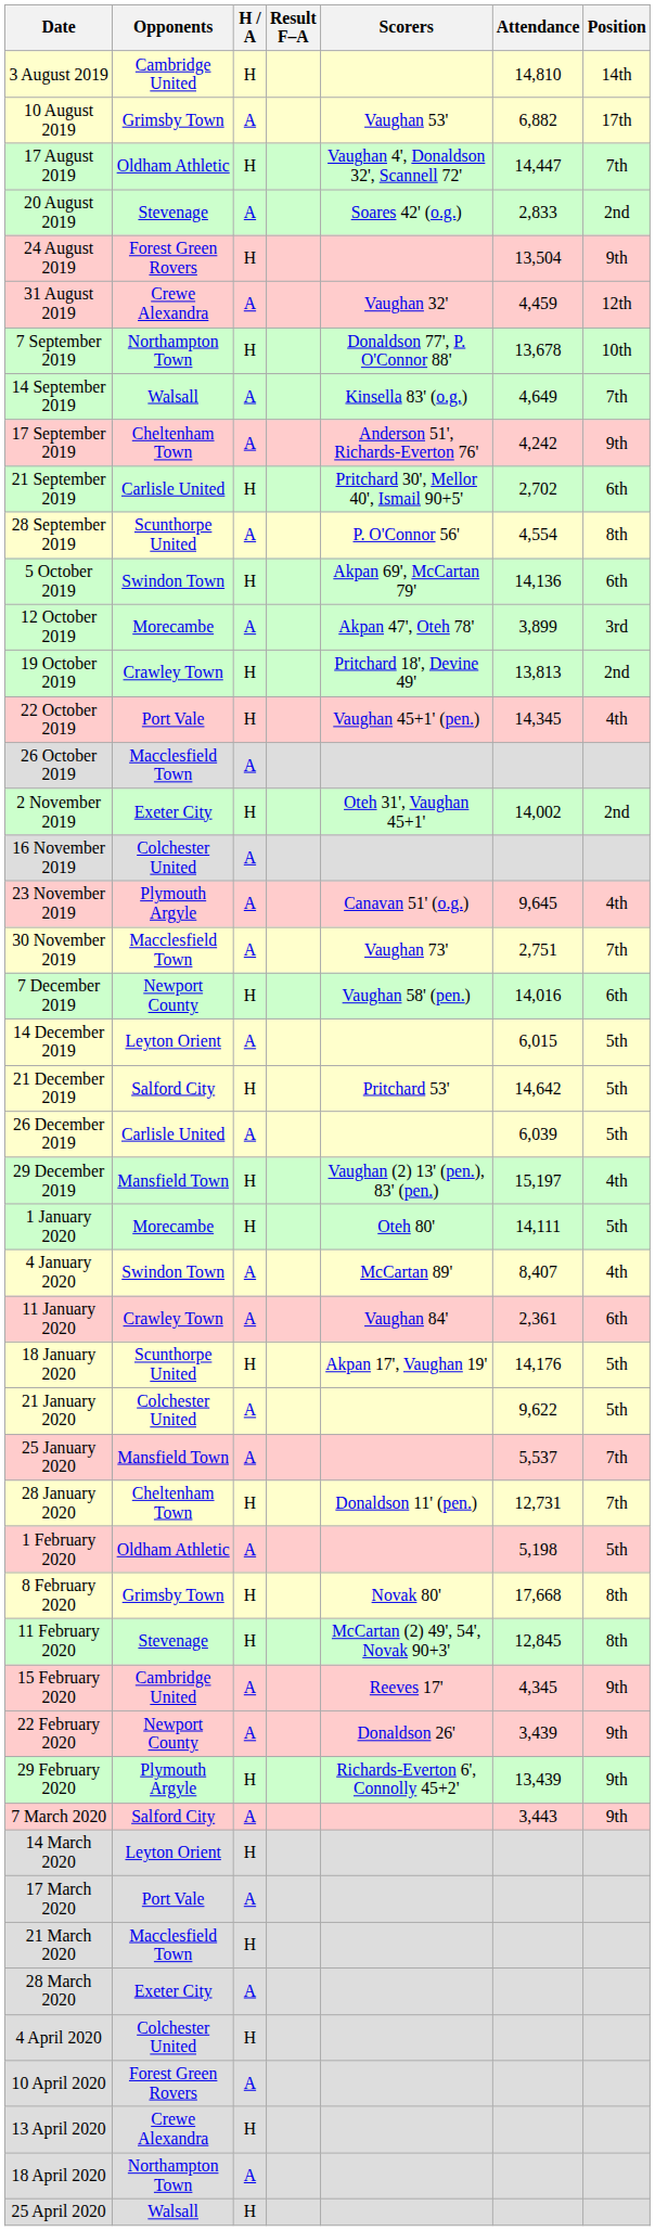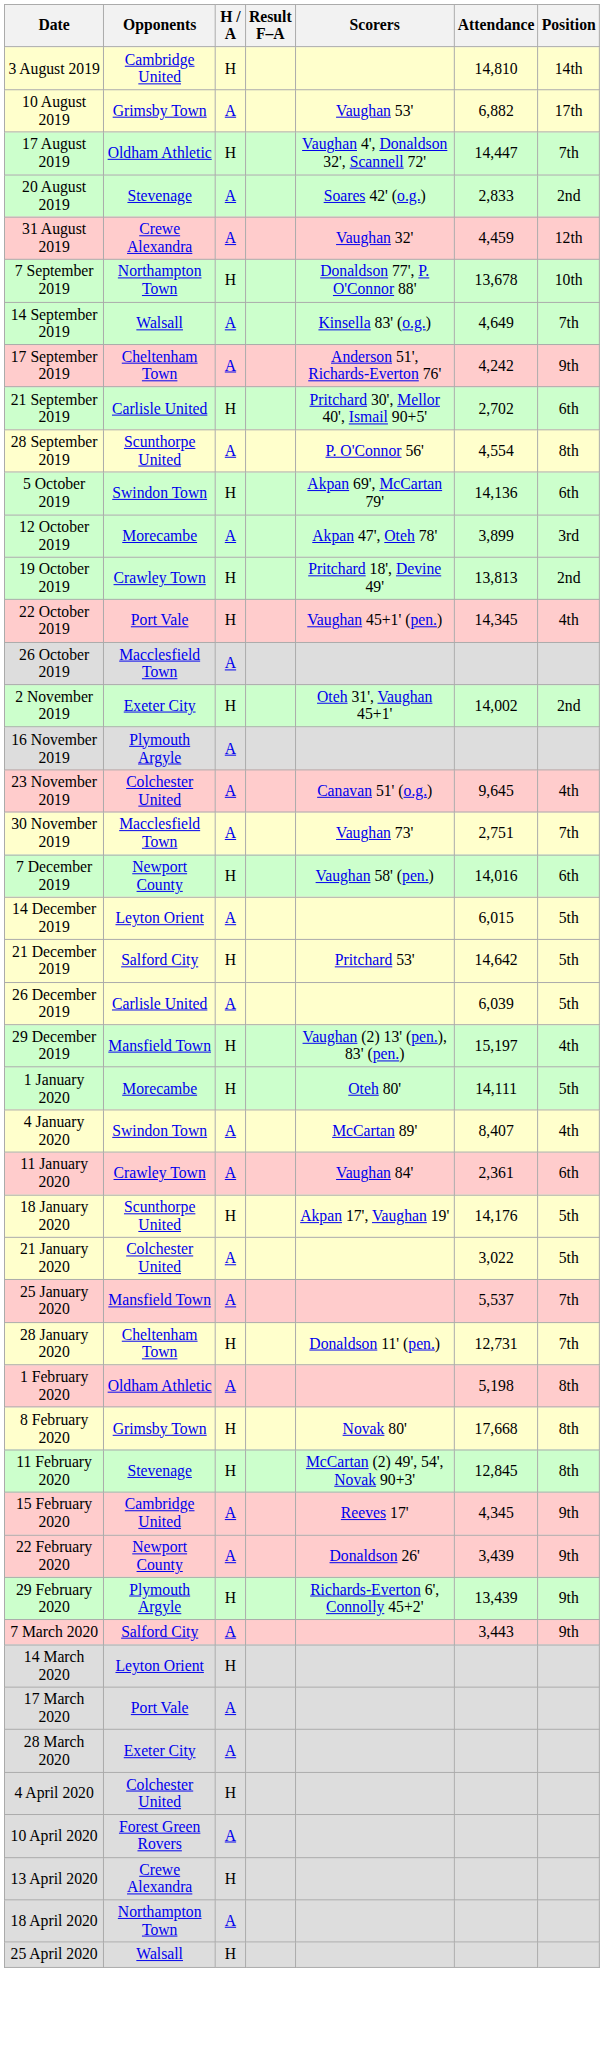- row: 24 August 2019 | Forest Green Rovers | H | 13,504 | 9th
16 November 2019 | Opponents: Colchester United -> Plymouth Argyle
23 November 2019 | Opponents: Plymouth Argyle -> Colchester United
21 January 2020 | Attendance: 9,622 -> 3,022
1 February 2020 | Position: 5th -> 8th
- row: 21 March 2020 | Macclesfield Town | H
